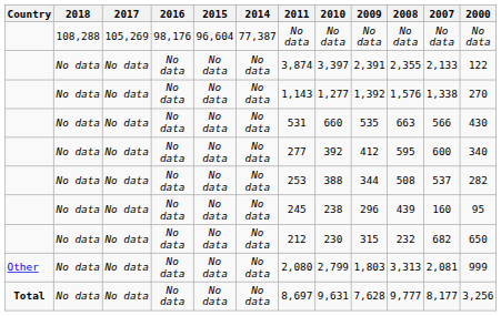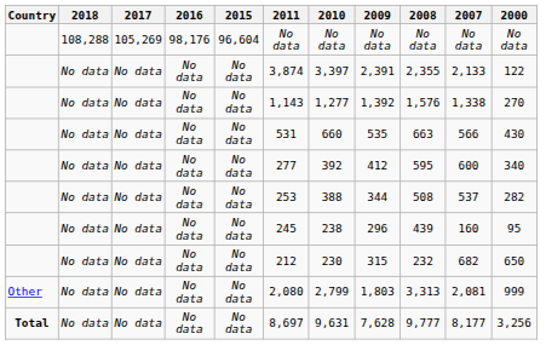- column: 2014 | 77,387 | No data | No data | No data | No data | No data | No data | No data | No data | No data
